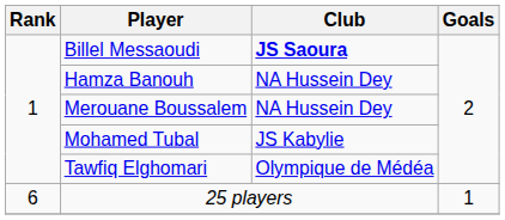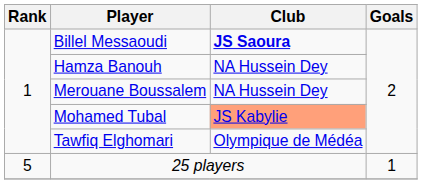Mohamed Tubal | Club: no background -> lightsalmon background
25 players | Rank: 6 -> 5
